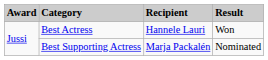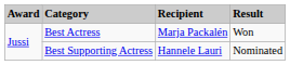Best Actress | Recipient: Hannele Lauri -> Marja Packalén
Best Supporting Actress | Recipient: Marja Packalén -> Hannele Lauri
